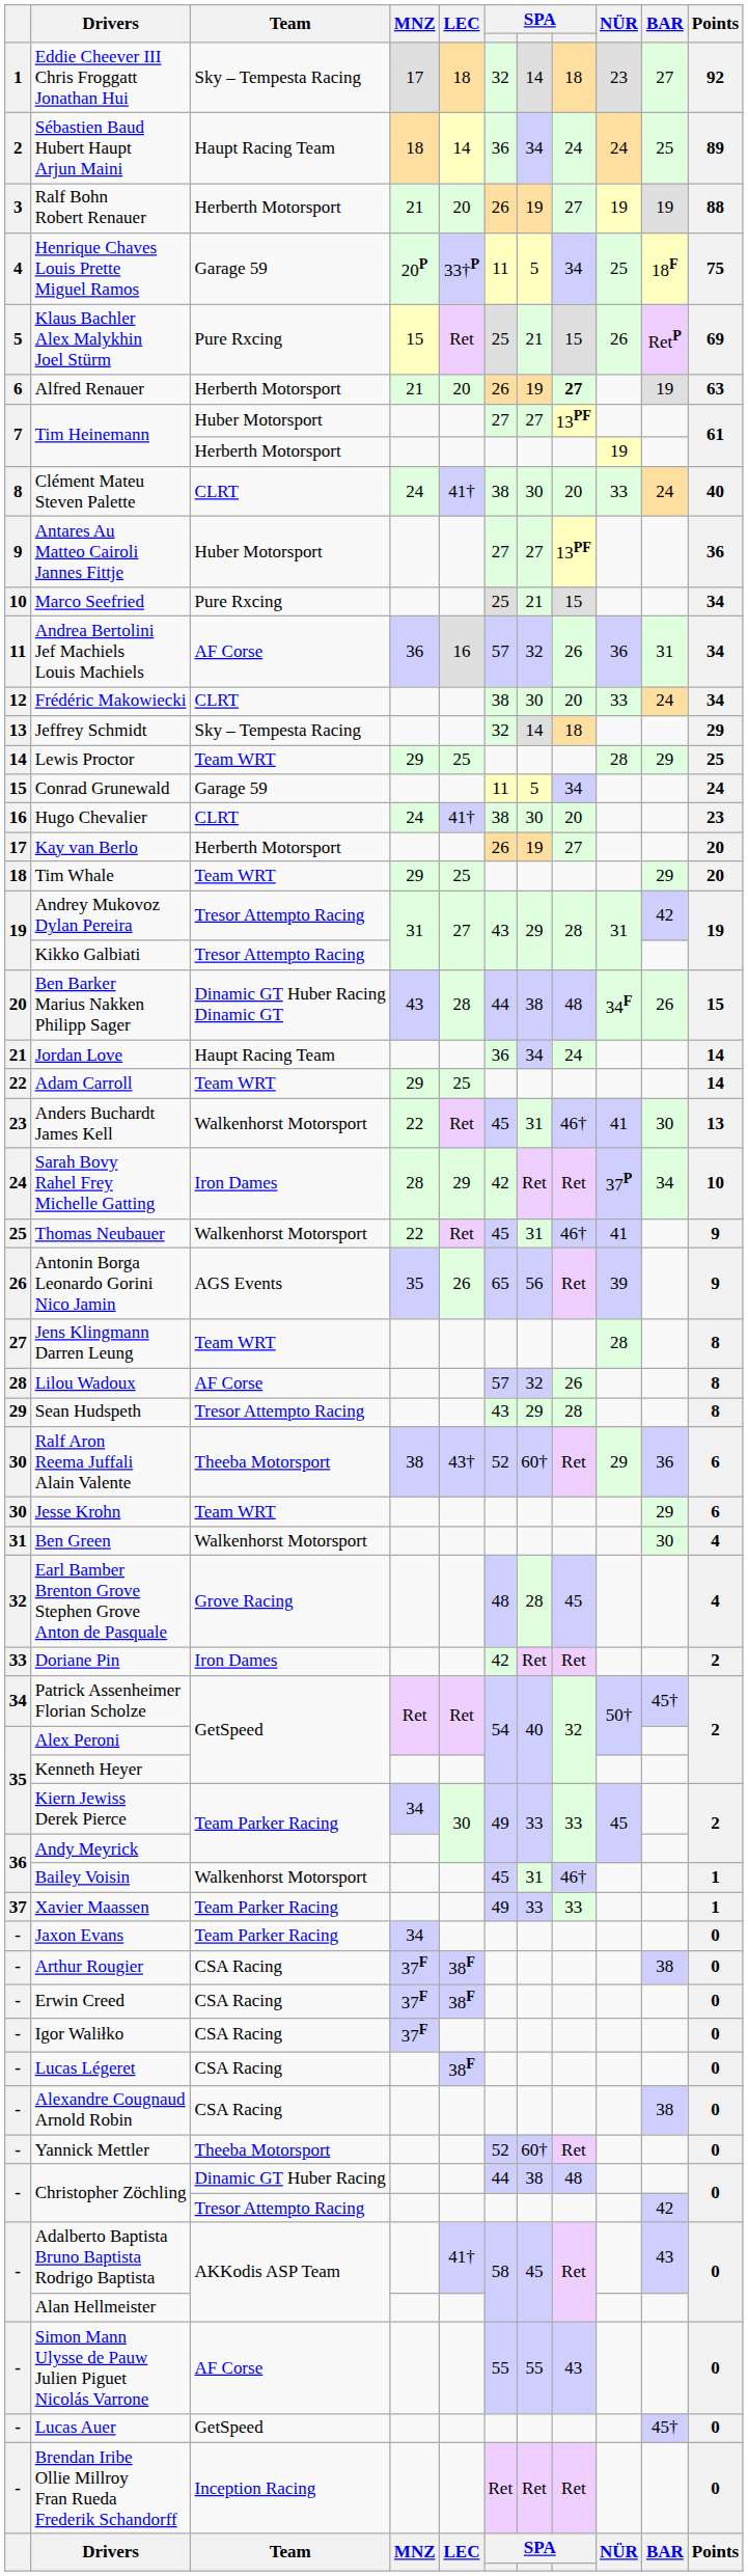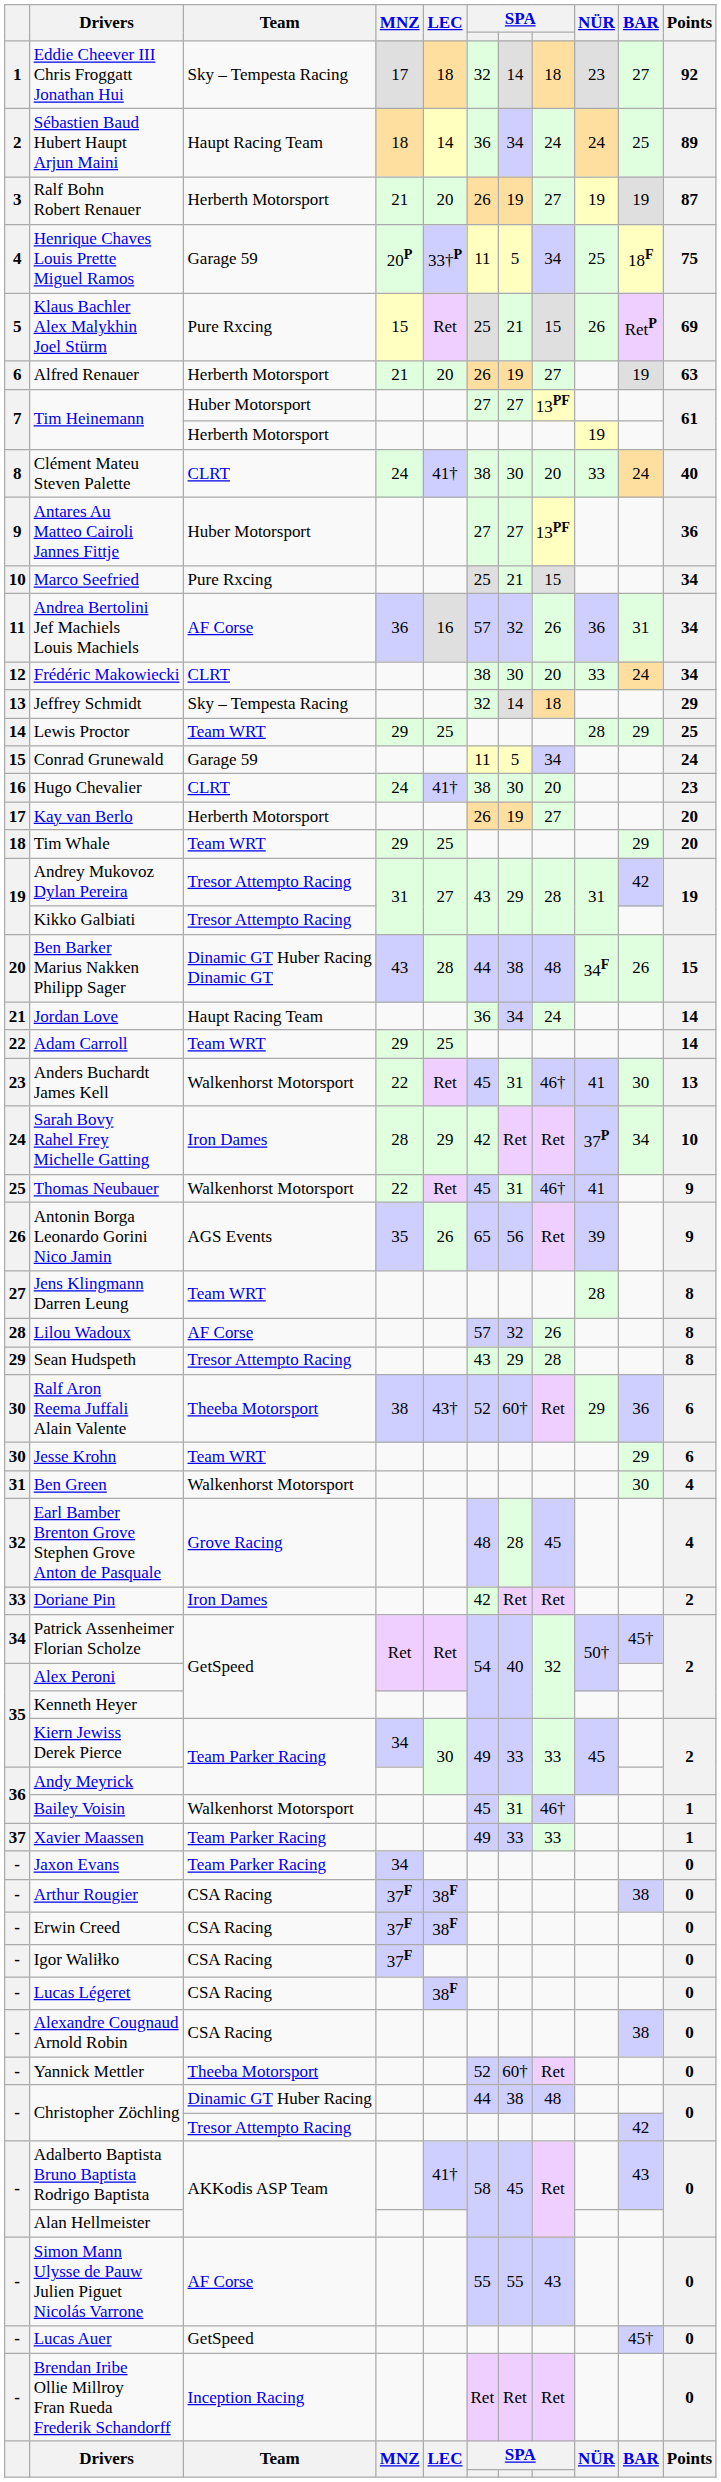Ralf Bohn Robert Renauer | Points: 88 -> 87
Alfred Renauer | column 8: bold -> normal
